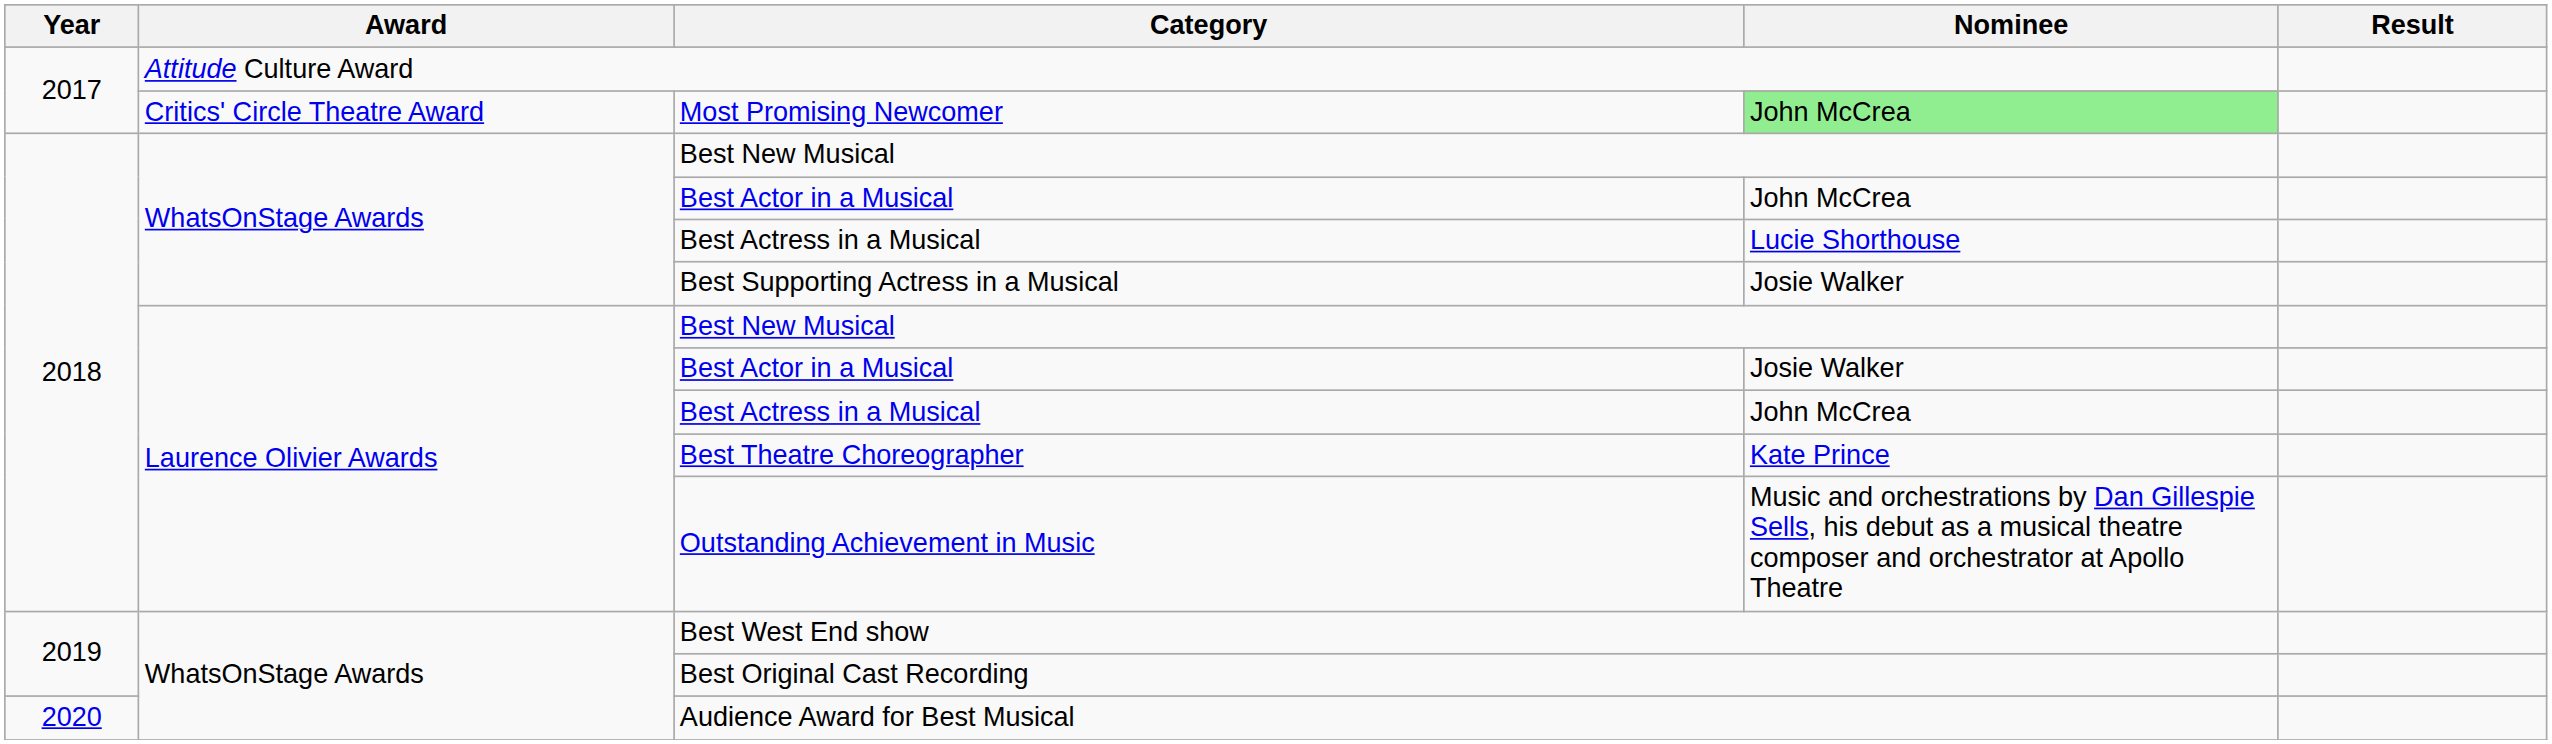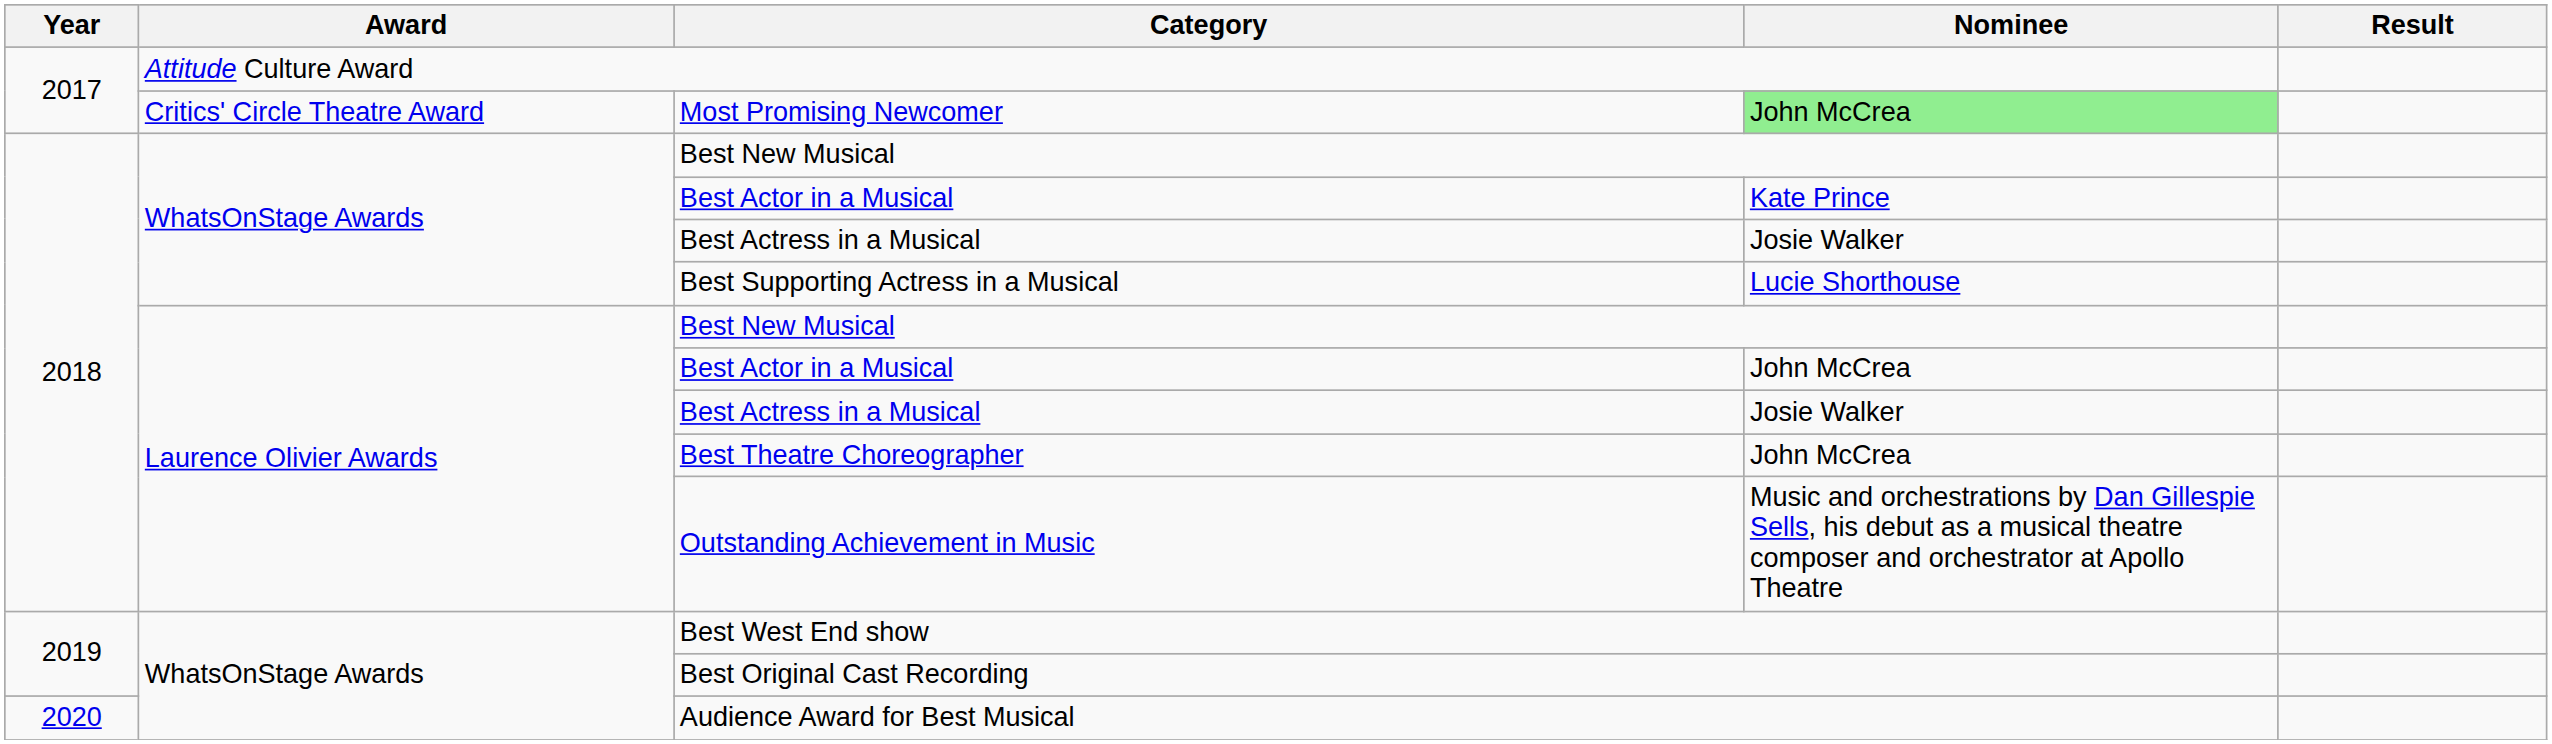WhatsOnStage Awards / Best Actor in a Musical | Nominee: John McCrea -> Kate Prince
WhatsOnStage Awards / Best Actress in a Musical | Nominee: Lucie Shorthouse -> Josie Walker
Best Supporting Actress in a Musical | Nominee: Josie Walker -> Lucie Shorthouse
Laurence Olivier Awards / Best Actor in a Musical | Nominee: Josie Walker -> John McCrea
Laurence Olivier Awards / Best Actress in a Musical | Nominee: John McCrea -> Josie Walker
Best Theatre Choreographer | Nominee: Kate Prince -> John McCrea
